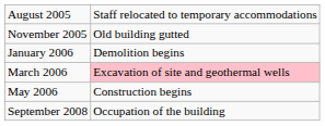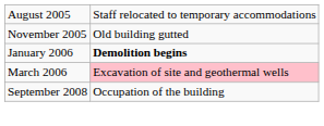January 2006 | column 2: normal -> bold
- row: May 2006 | Construction begins
